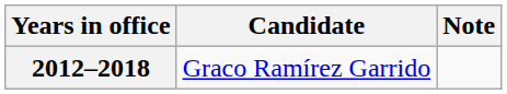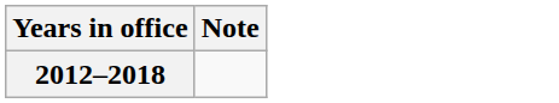- column: Candidate | Graco Ramírez Garrido
